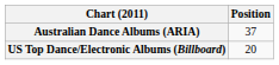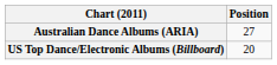Australian Dance Albums (ARIA) | Position: 37 -> 27
